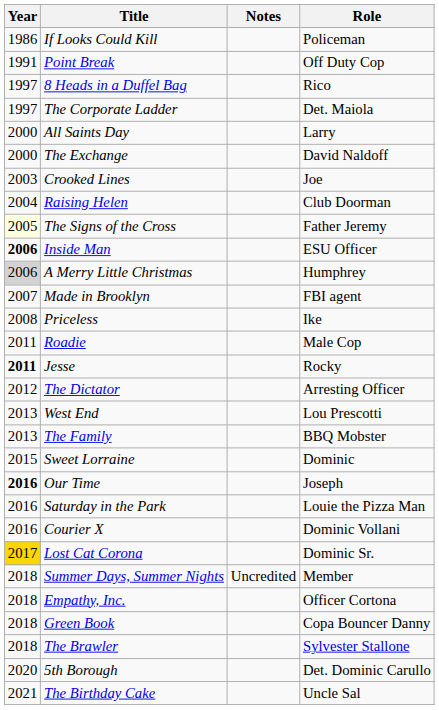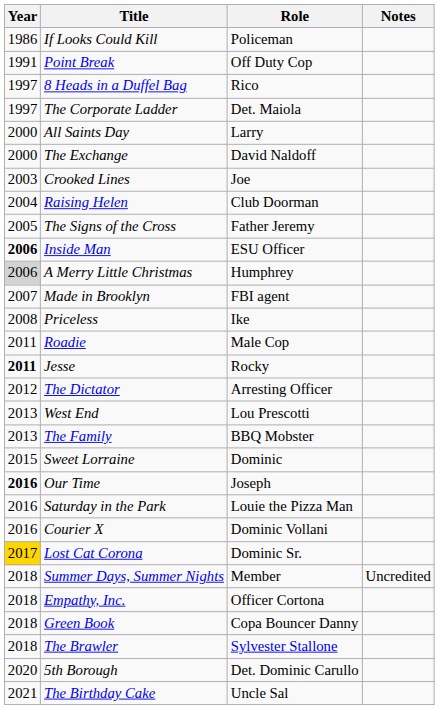columns swapped: Role <-> Notes
The Signs of the Cross | Year: lightyellow background -> no background
